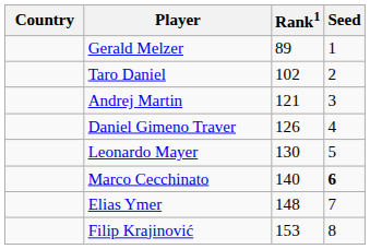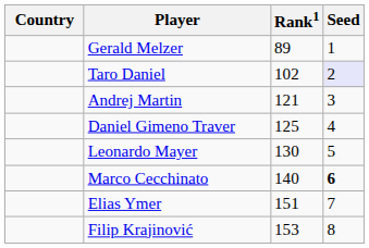Taro Daniel | Seed: no background -> lavender background
Daniel Gimeno Traver | Rank1: 126 -> 125
Elias Ymer | Rank1: 148 -> 151
